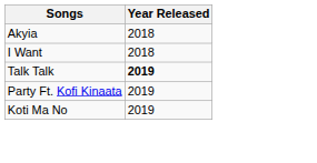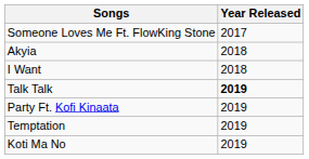+ row: Someone Loves Me Ft. FlowKing Stone | 2017
+ row: Temptation | 2019
